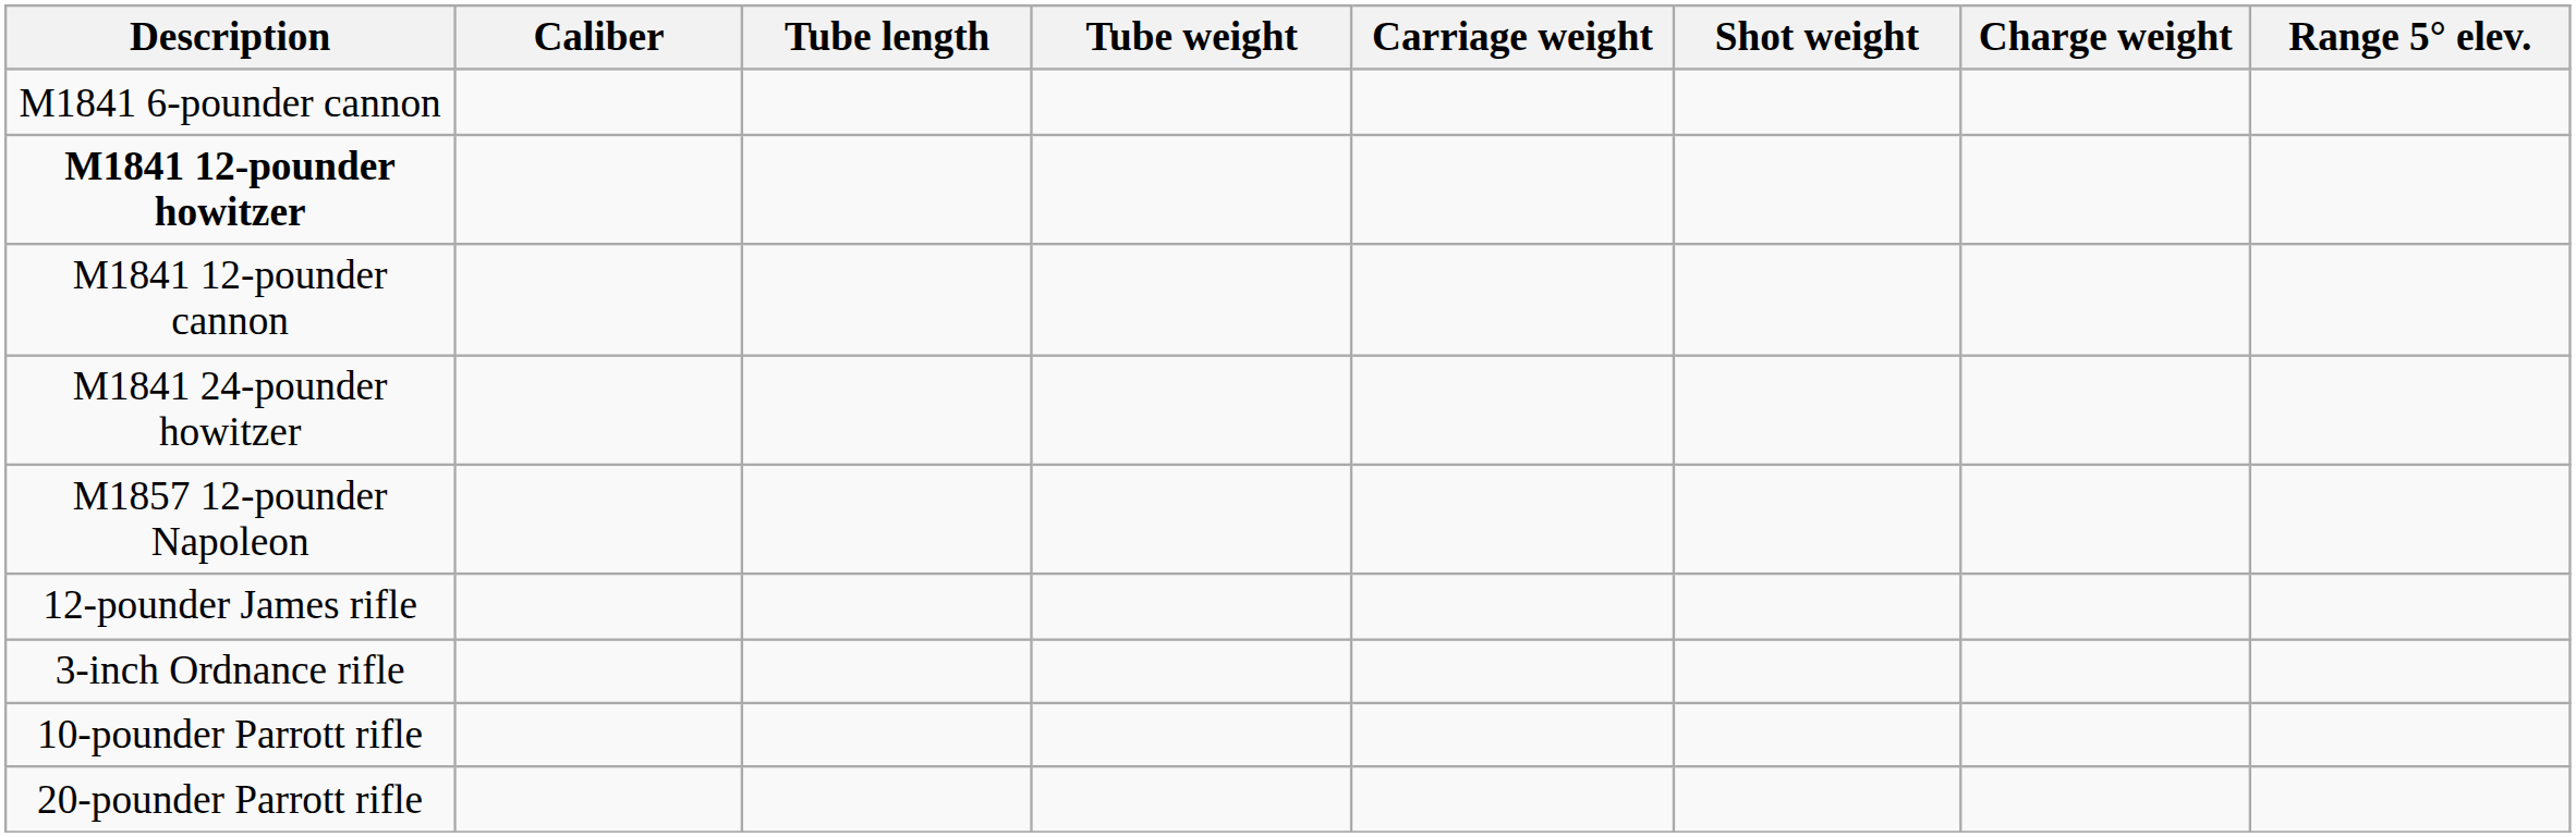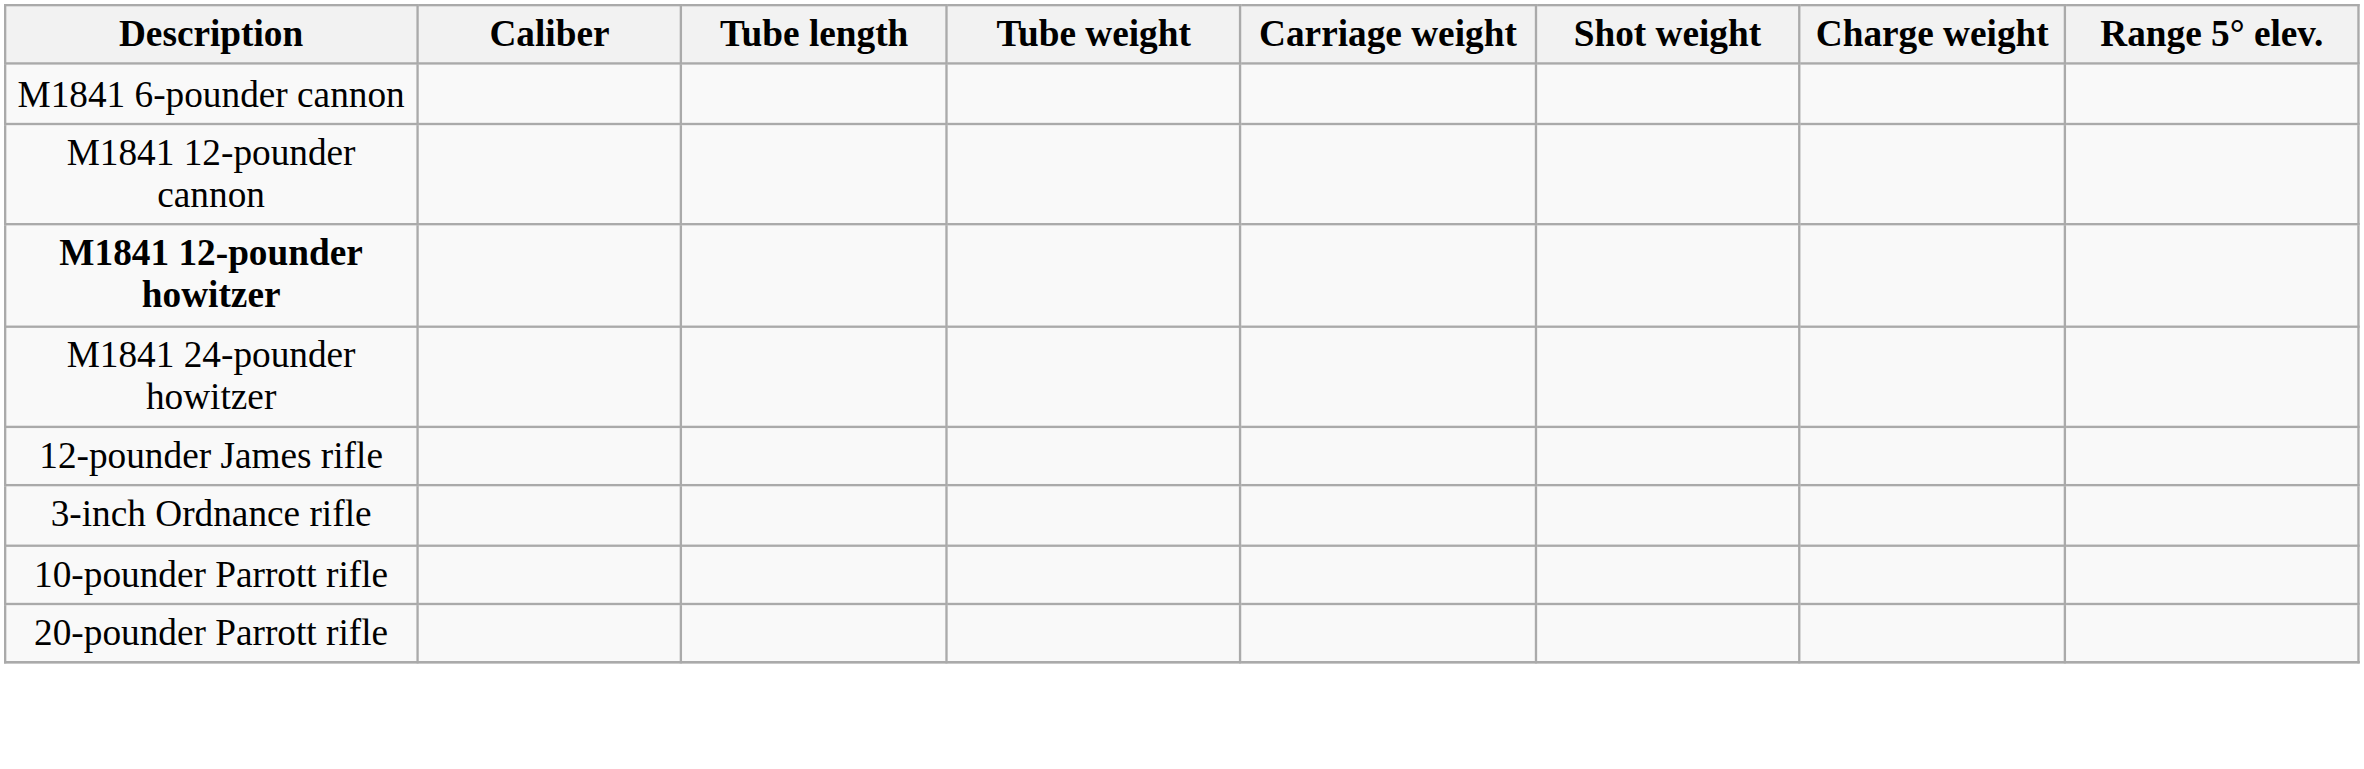rows swapped: M1841 12-pounder cannon <-> M1841 12-pounder howitzer
- row: M1857 12-pounder Napoleon
